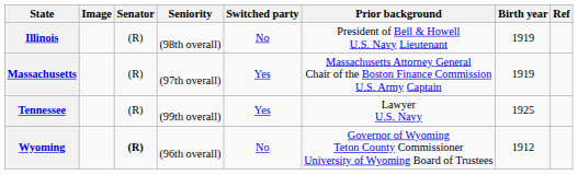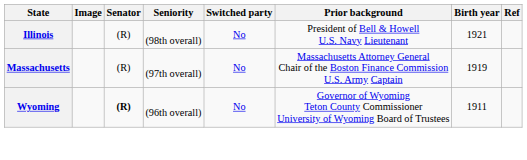Illinois | Birth year: 1919 -> 1921
Massachusetts | Switched party: Yes -> No
- row: Tennessee | (R) | (99th overall) | Yes | Lawyer U.S. Navy | 1925
Wyoming | Birth year: 1912 -> 1911
